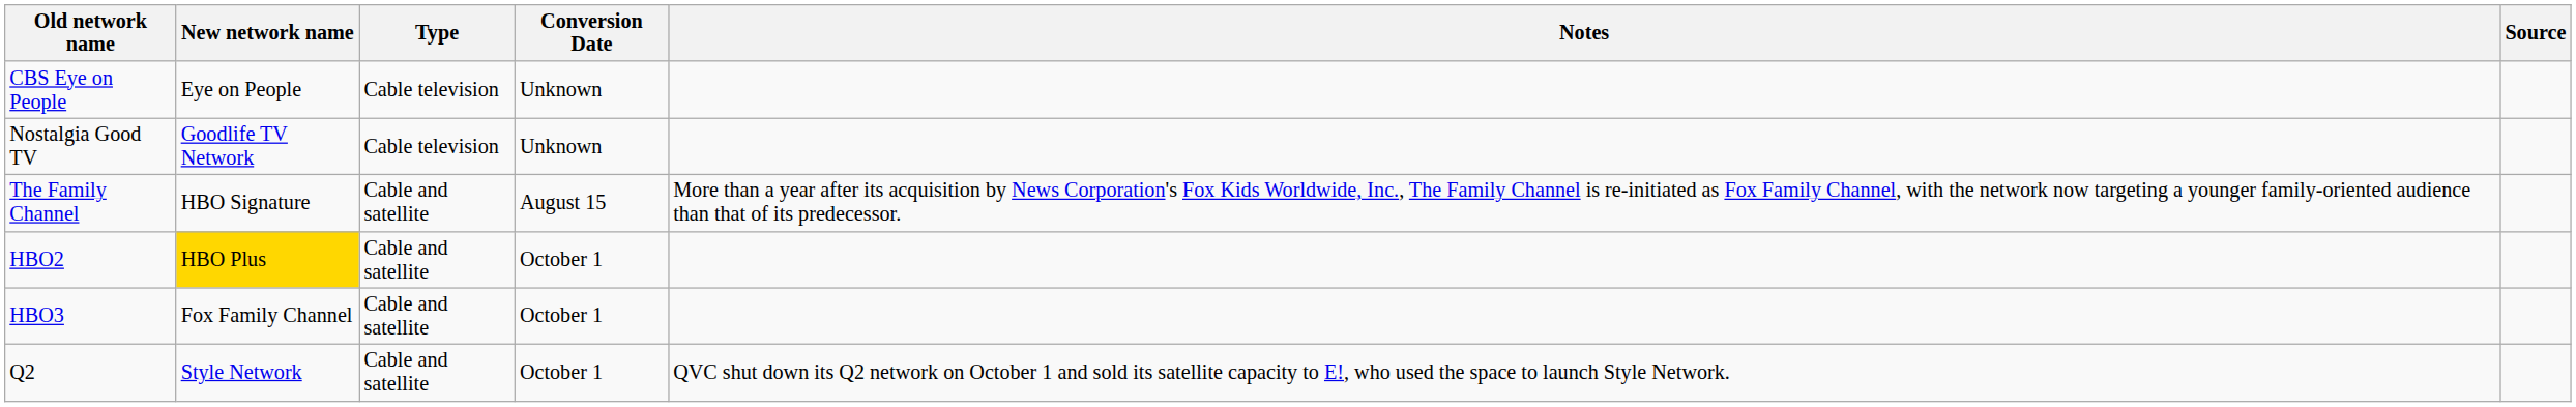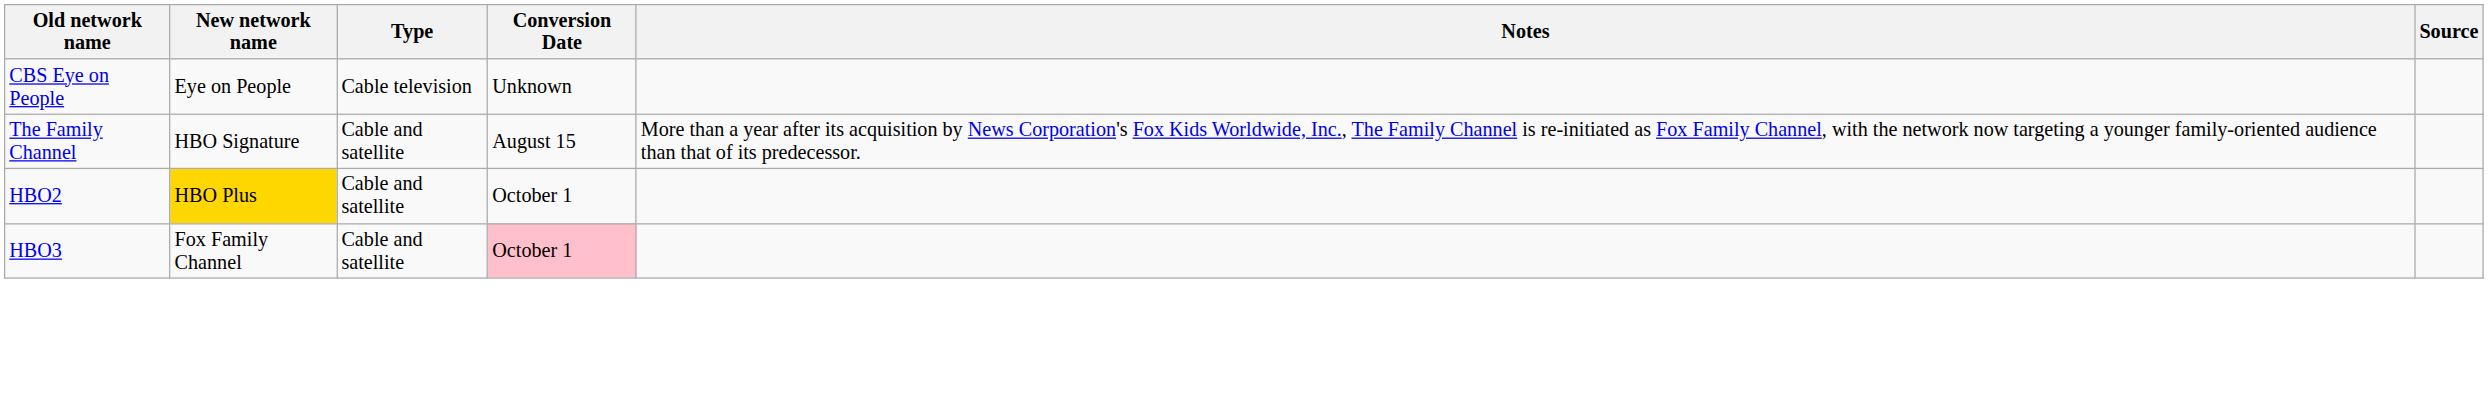- row: Nostalgia Good TV | Goodlife TV Network | Cable television | Unknown
HBO3 | Conversion Date: no background -> pink background
- row: Q2 | Style Network | Cable and satellite | October 1 | QVC shut down its Q2 network on October 1 and sold its satellite capacity to E!, who used the space to launch Style Network.
